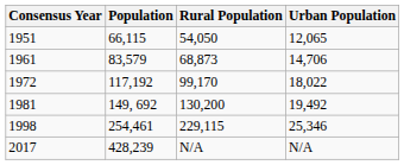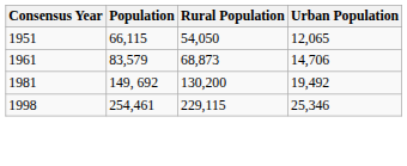- row: 1972 | 117,192 | 99,170 | 18,022
- row: 2017 | 428,239 | N/A | N/A
